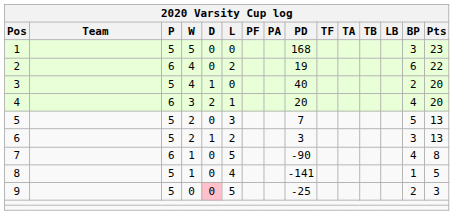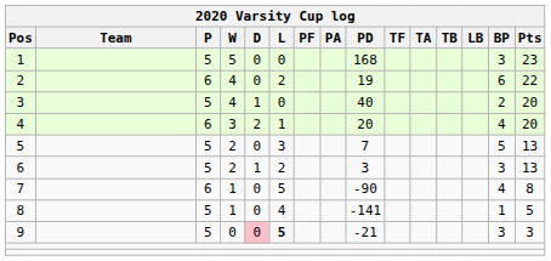9 | L: normal -> bold
9 | PD: -25 -> -21
9 | BP: 2 -> 3
